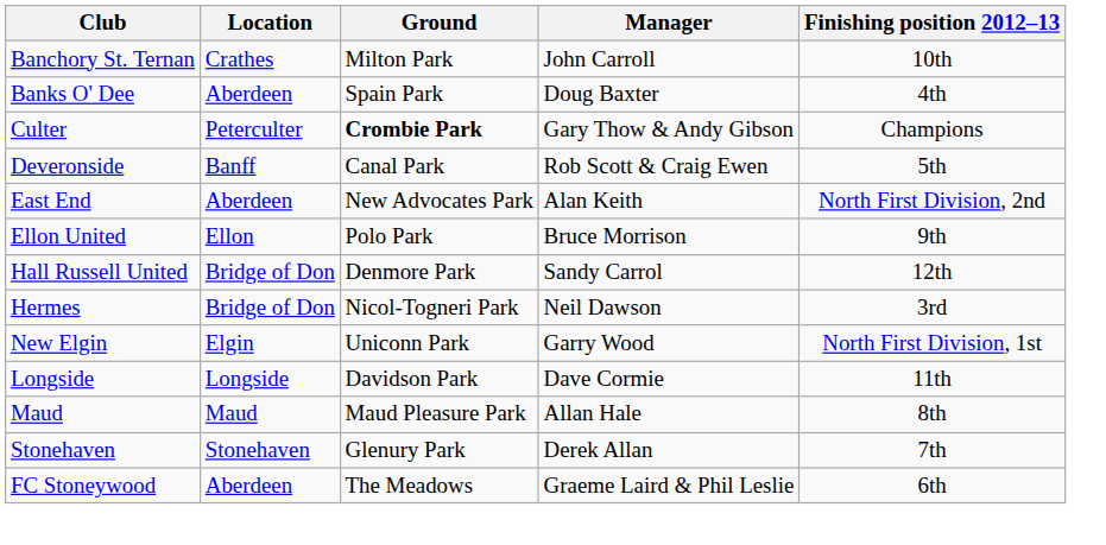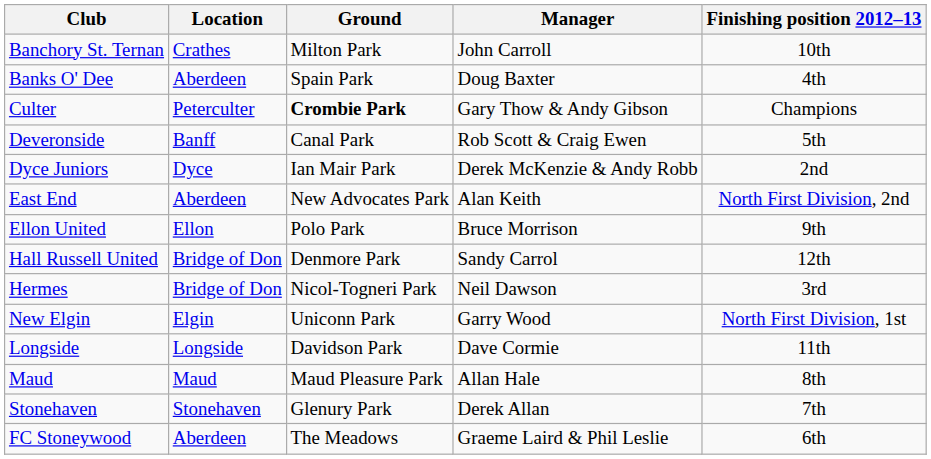+ row: Dyce Juniors | Dyce | Ian Mair Park | Derek McKenzie & Andy Robb | 2nd
